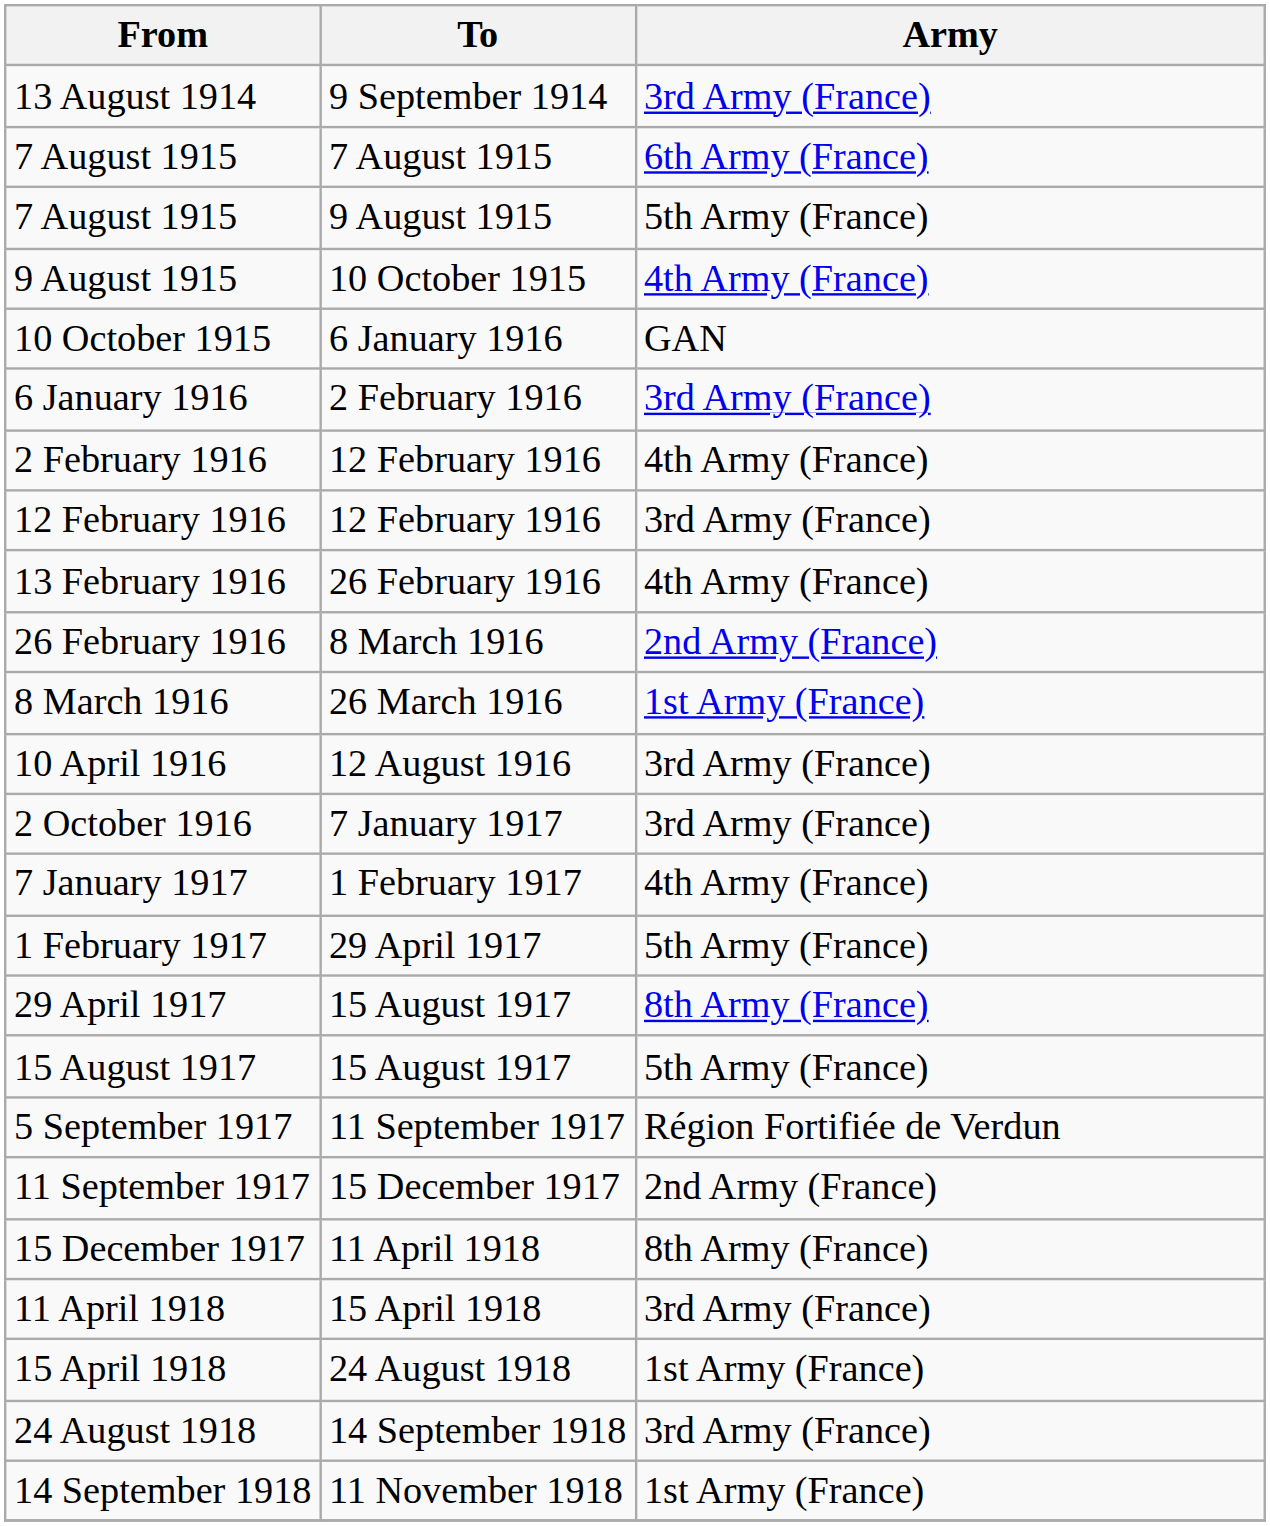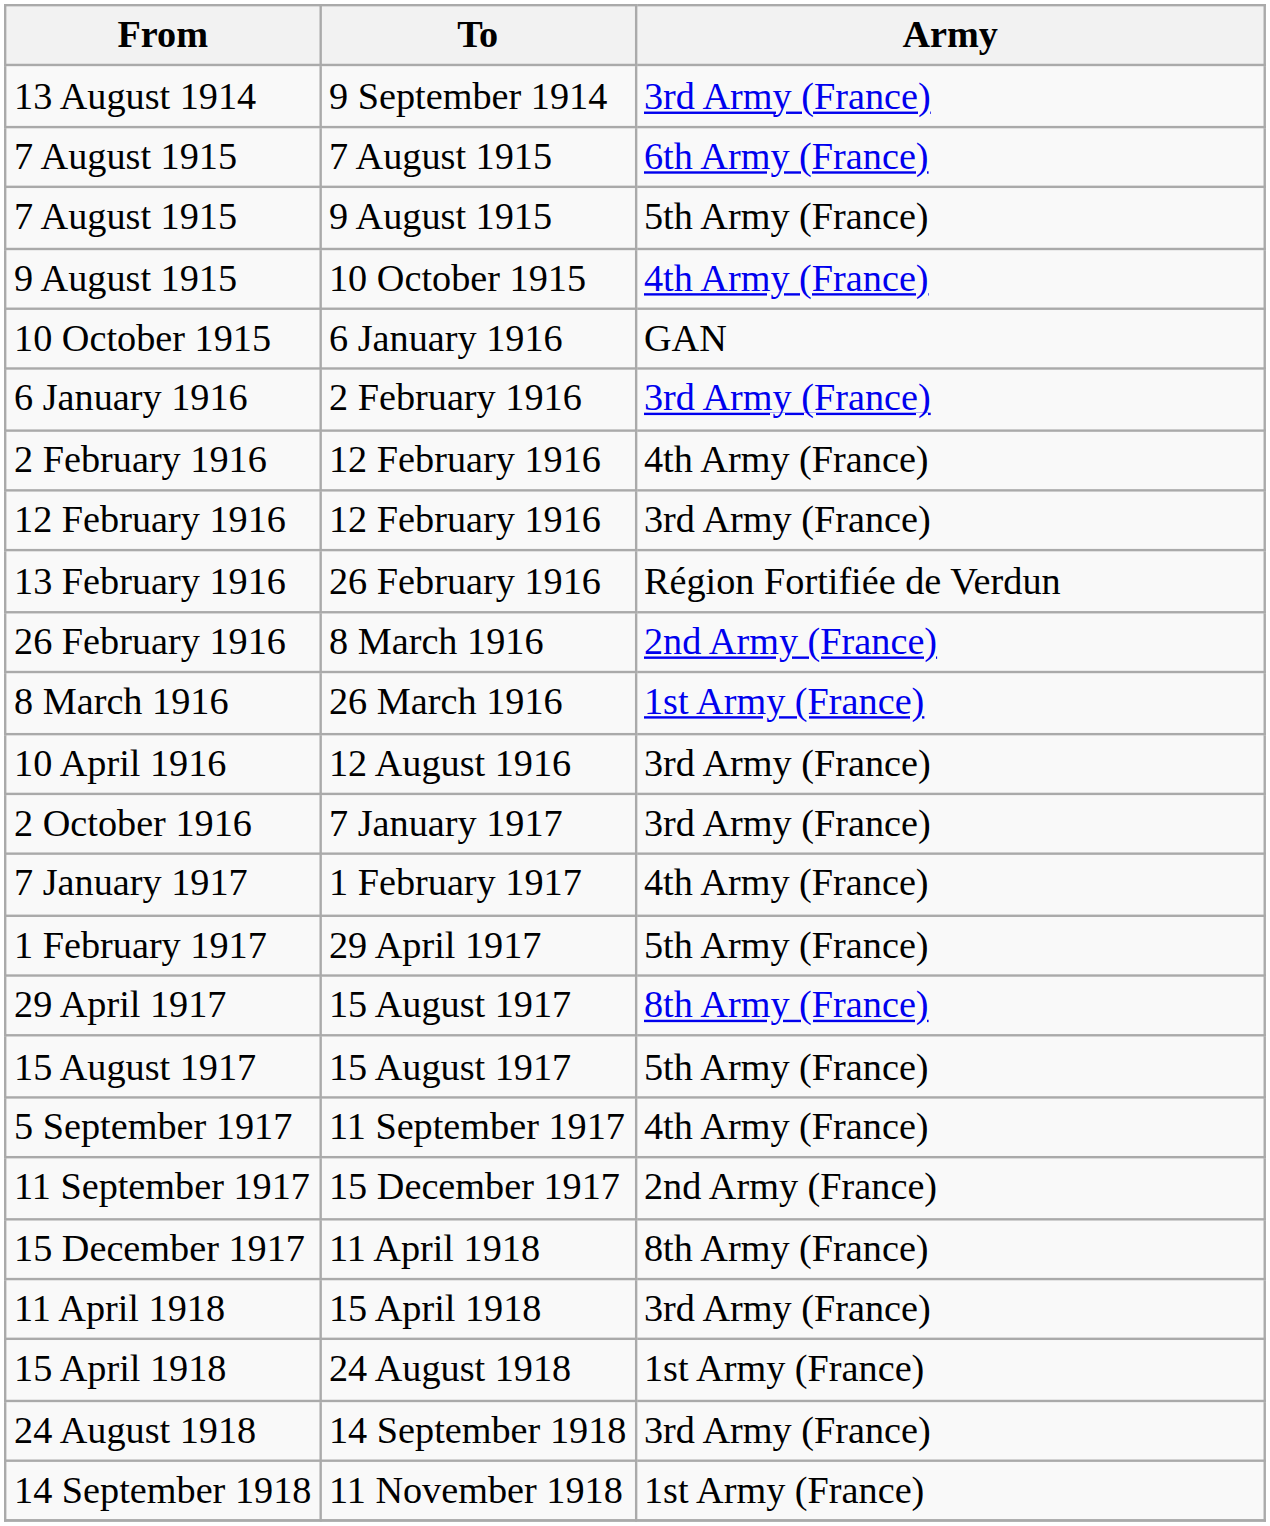13 February 1916 | Army: 4th Army (France) -> Région Fortifiée de Verdun
5 September 1917 | Army: Région Fortifiée de Verdun -> 4th Army (France)
